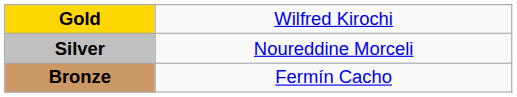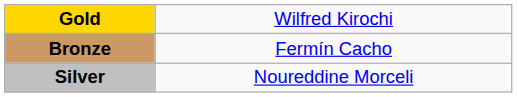rows swapped: Silver <-> Bronze
